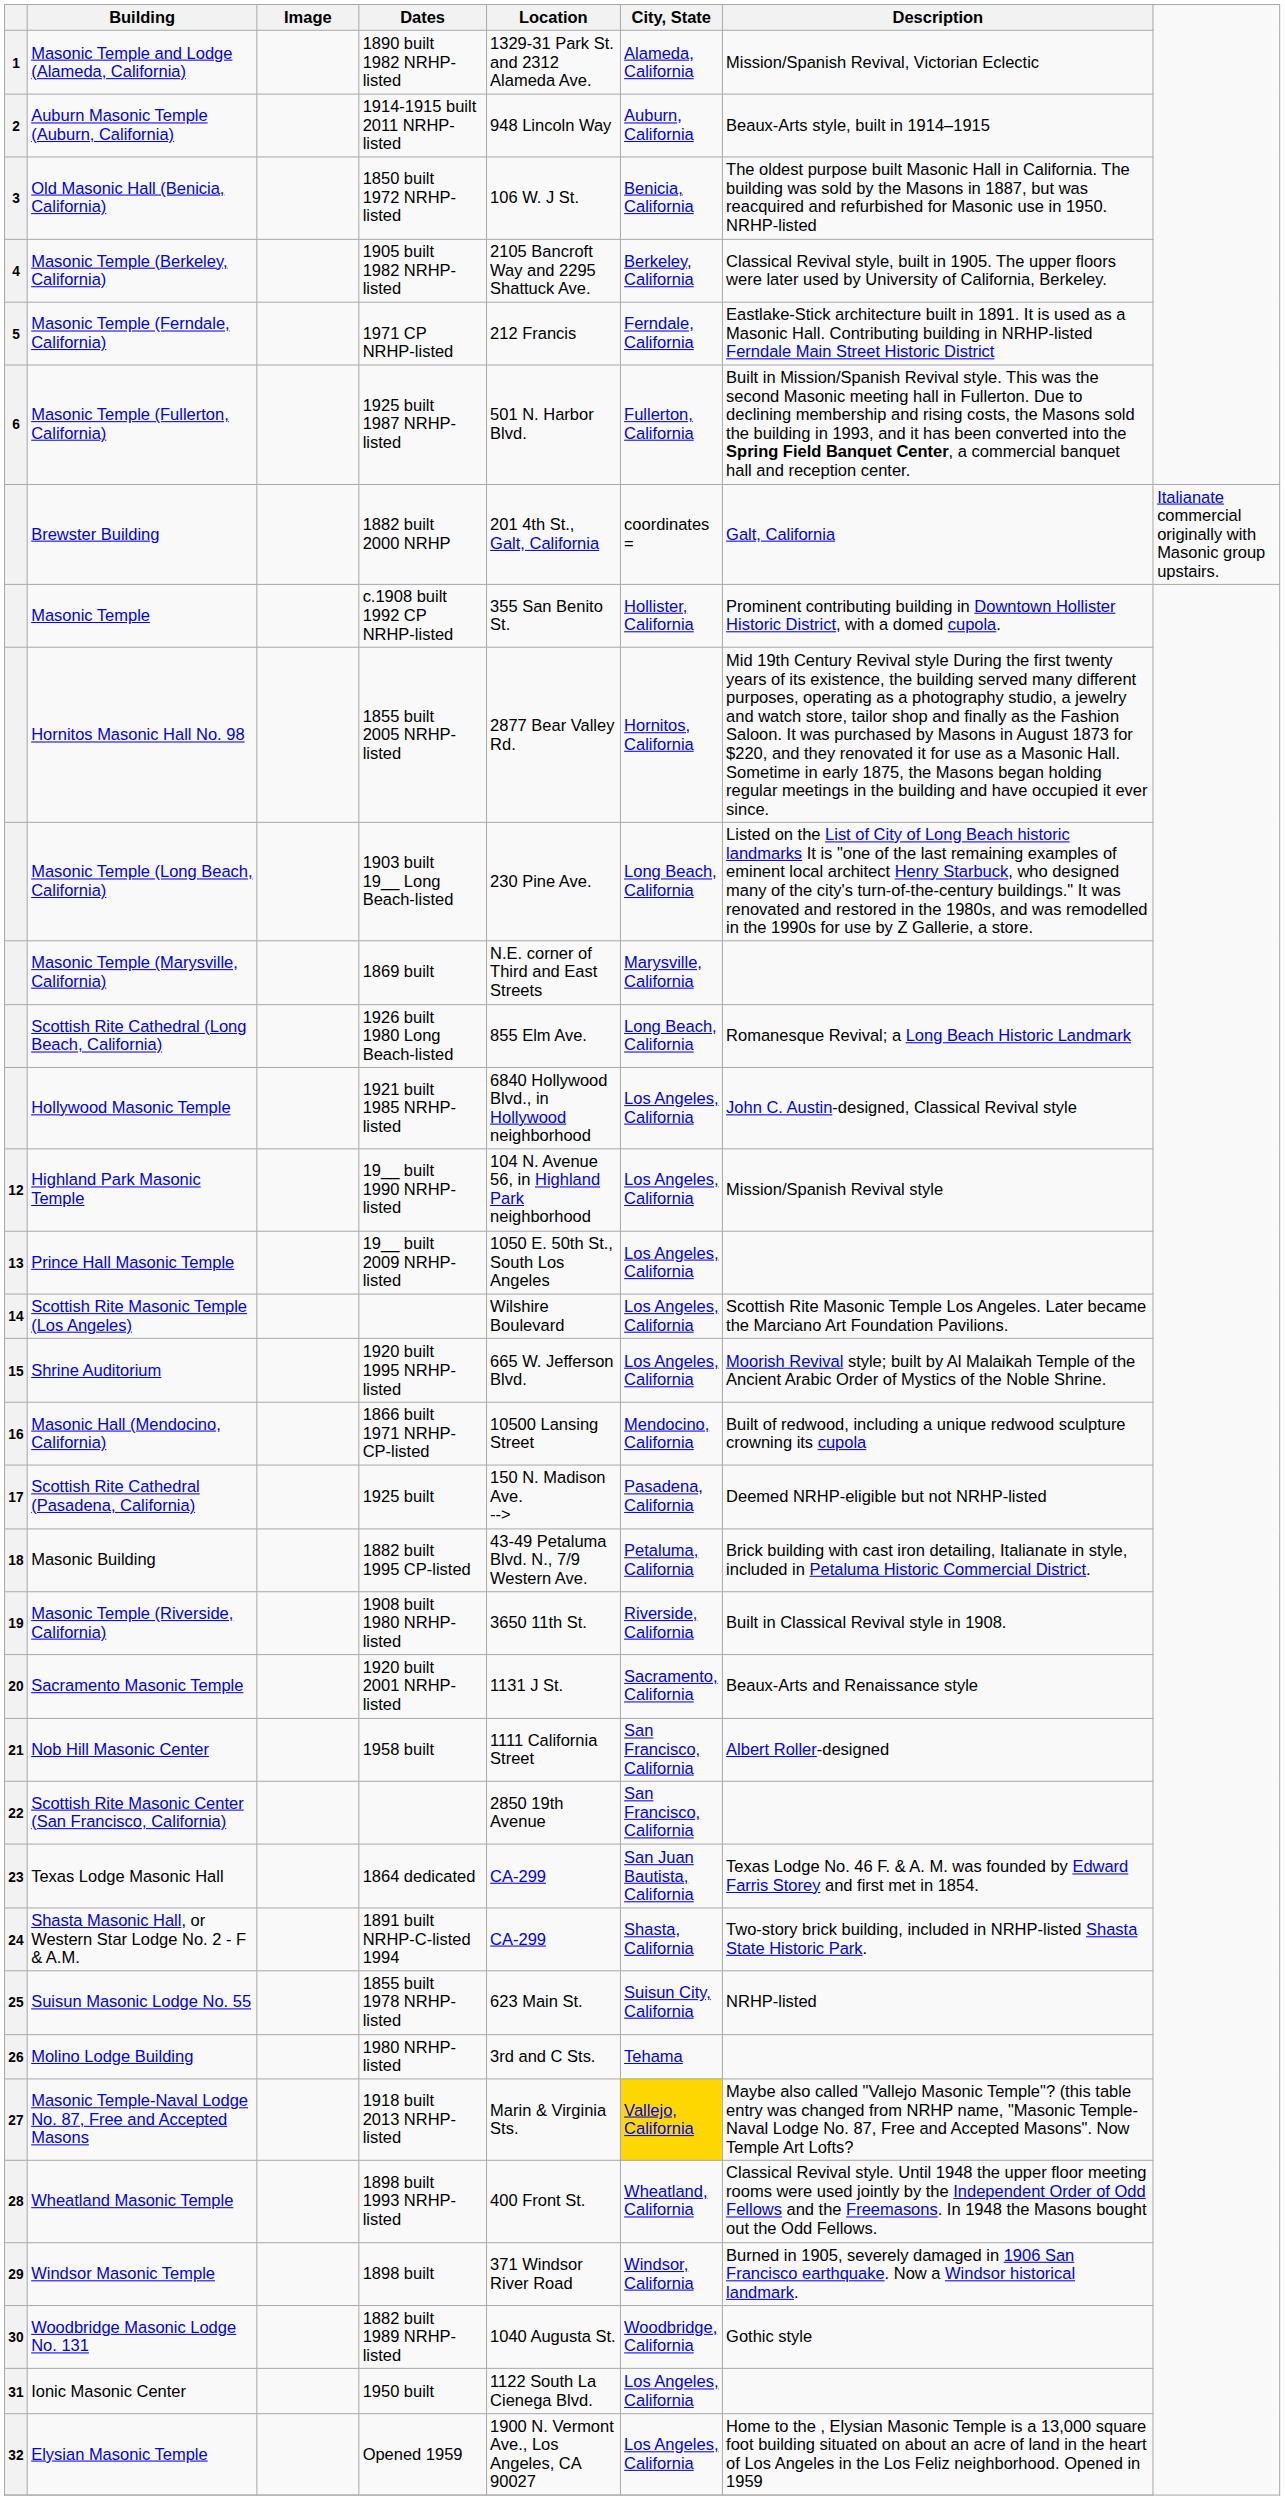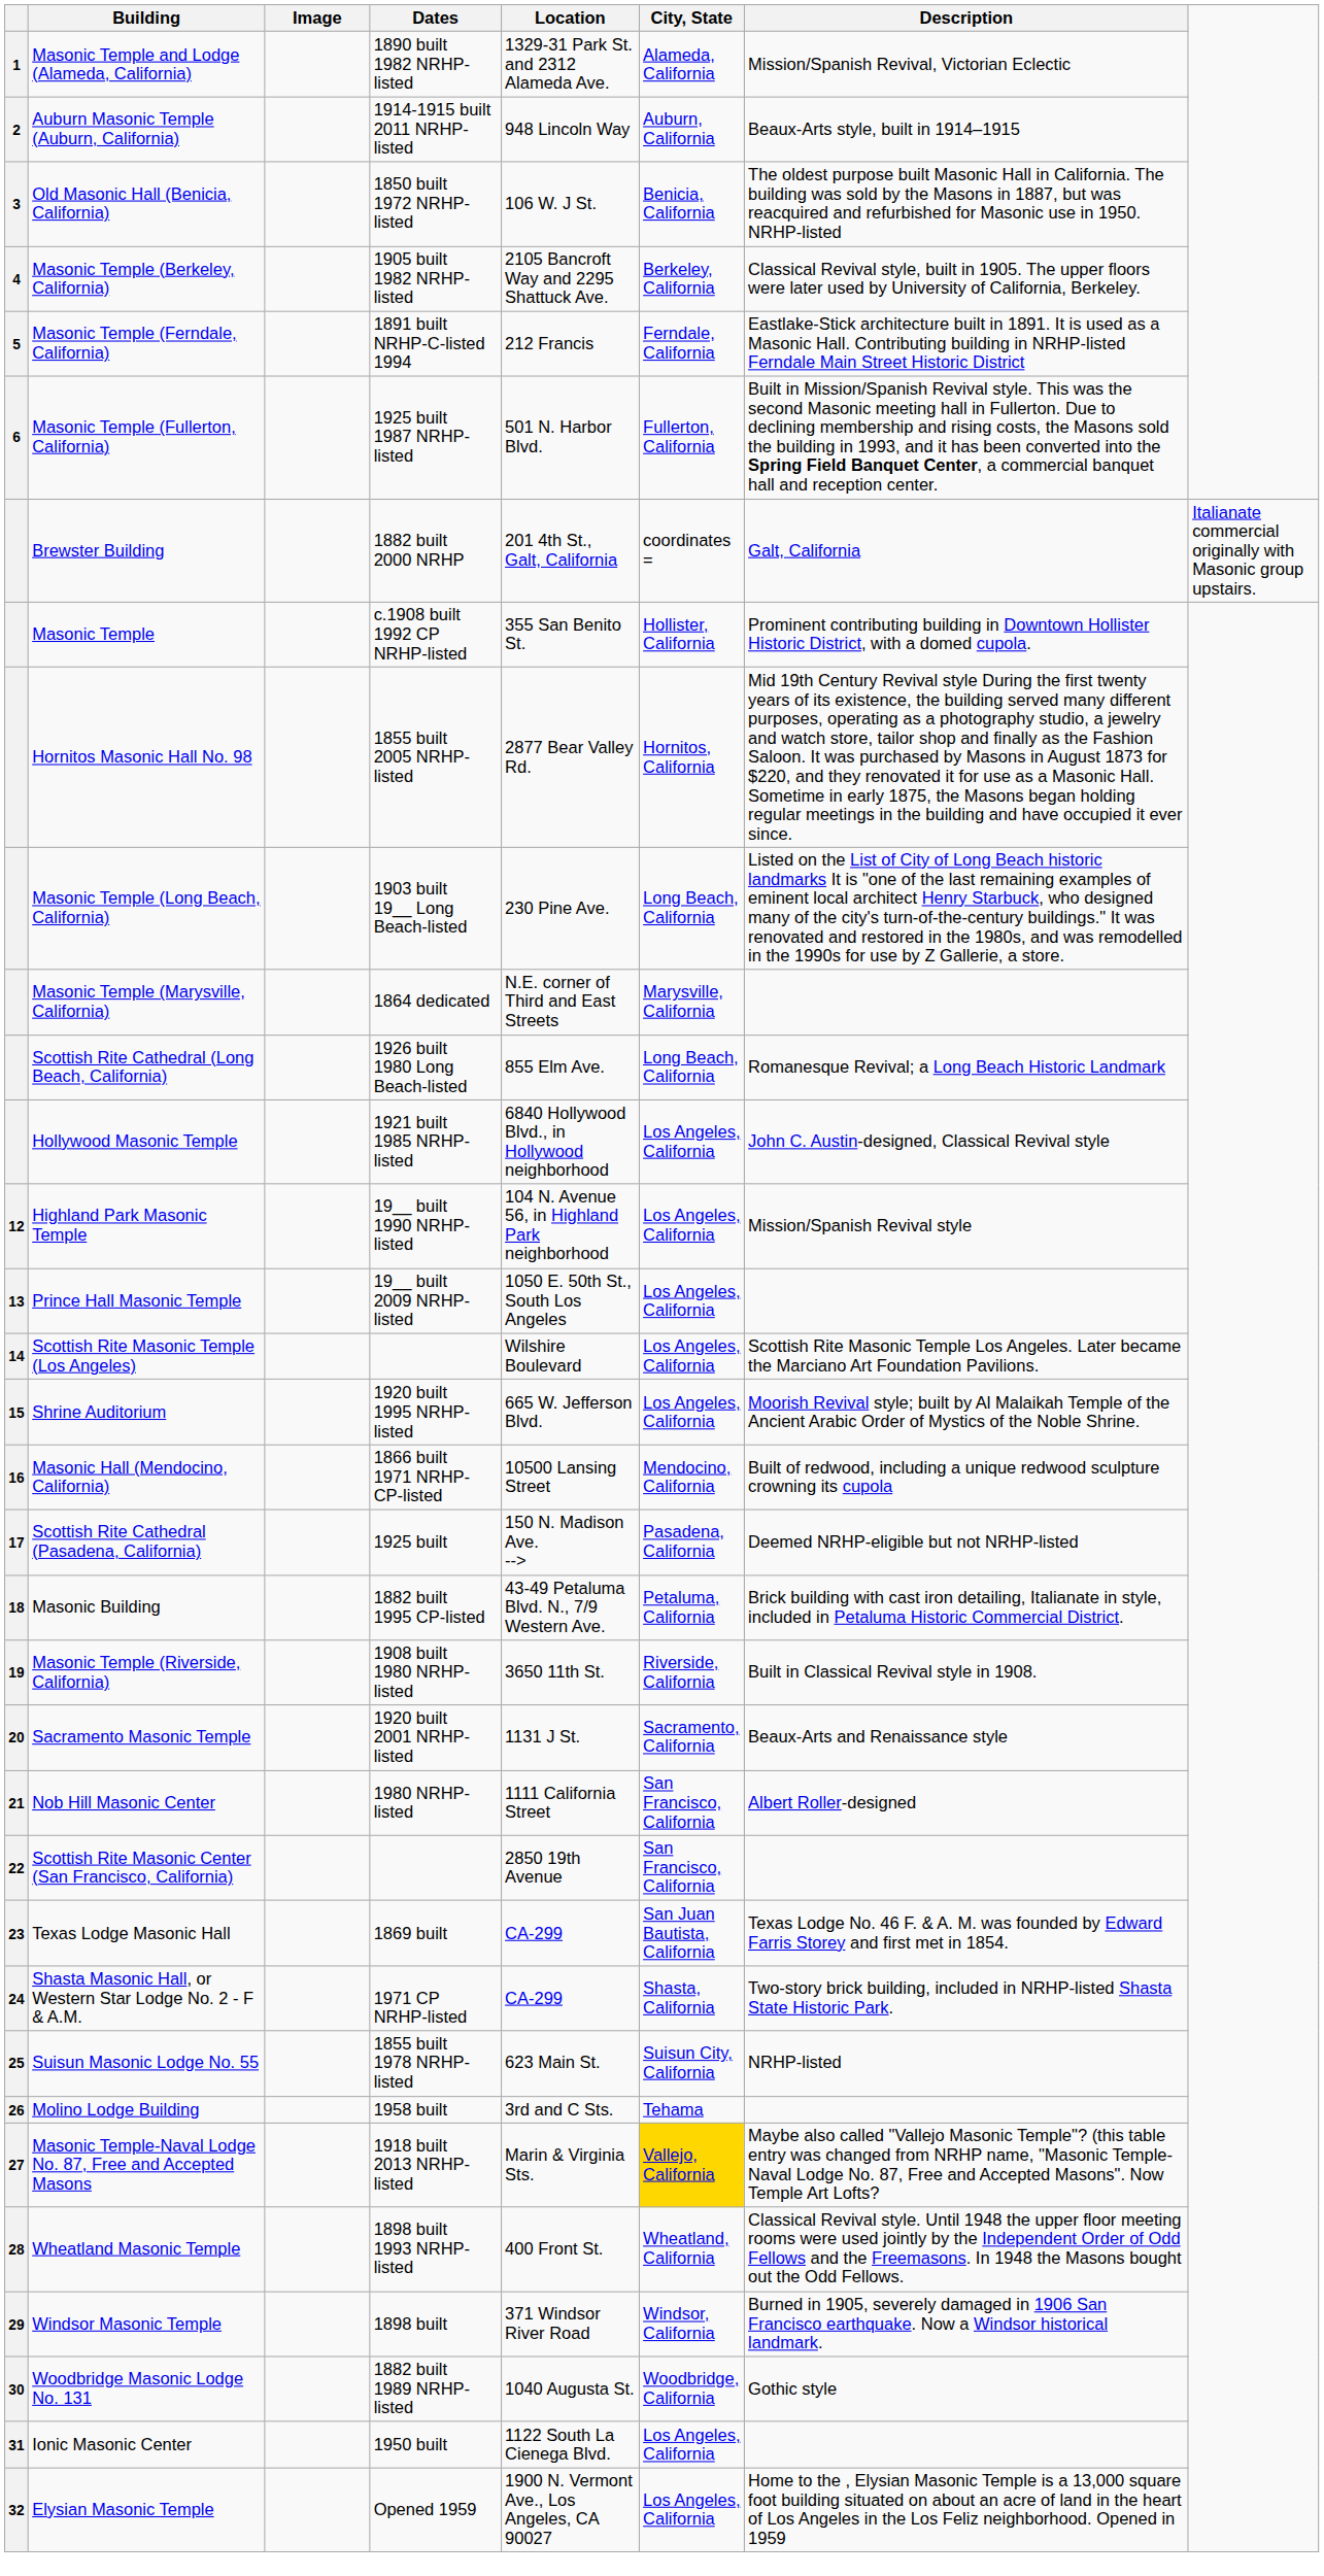Masonic Temple (Ferndale, California) | Dates: 1971 CP NRHP-listed -> 1891 built NRHP-C-listed 1994
Masonic Temple (Marysville, California) | Dates: 1869 built -> 1864 dedicated
Nob Hill Masonic Center | Dates: 1958 built -> 1980 NRHP-listed
Texas Lodge Masonic Hall | Dates: 1864 dedicated -> 1869 built
Shasta Masonic Hall, or Western Star Lodge No. 2 - F & A.M. | Dates: 1891 built NRHP-C-listed 1994 -> 1971 CP NRHP-listed
Molino Lodge Building | Dates: 1980 NRHP-listed -> 1958 built
